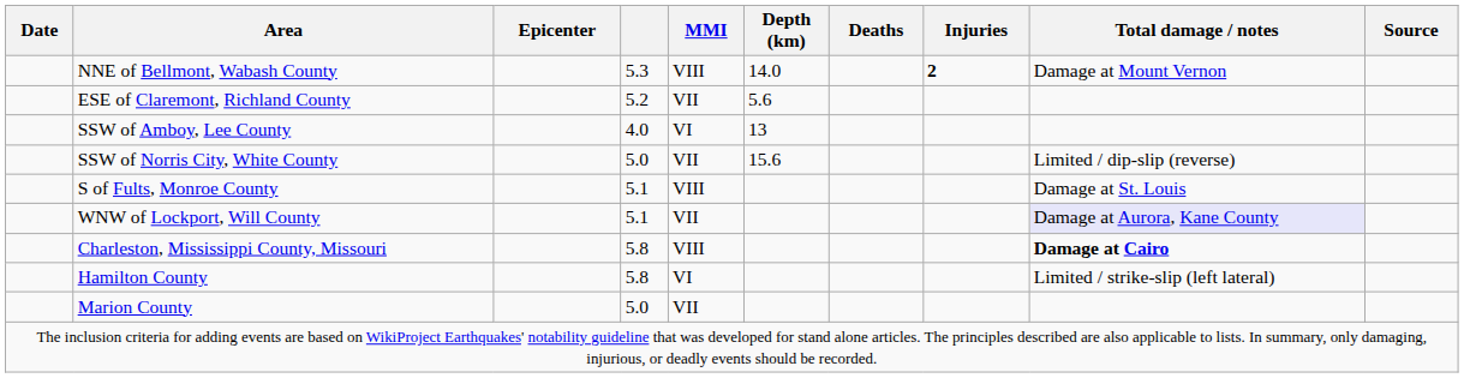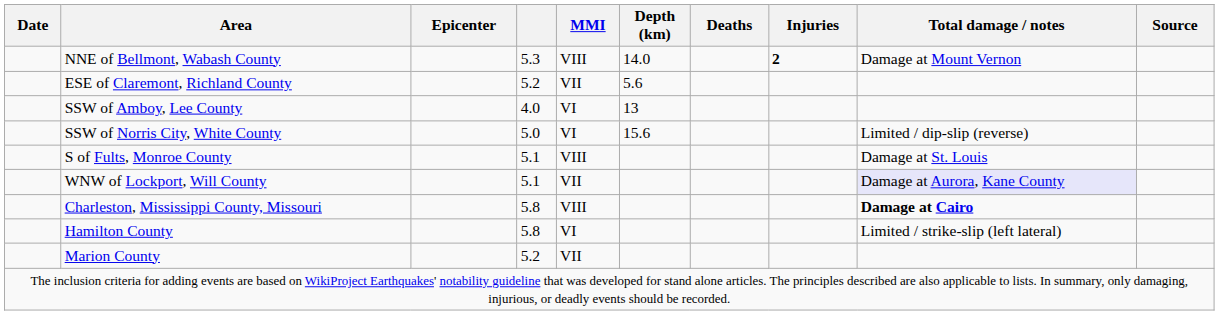SSW of Norris City, White County | MMI: VII -> VI
Marion County | column 4: 5.0 -> 5.2
